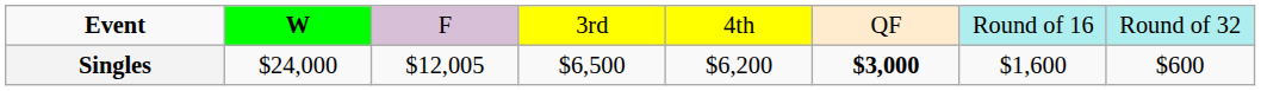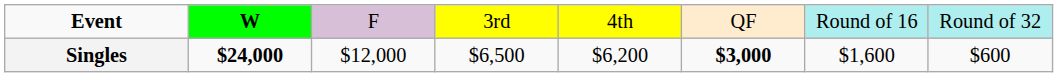Singles | column 2: normal -> bold
Singles | column 3: $12,005 -> $12,000
